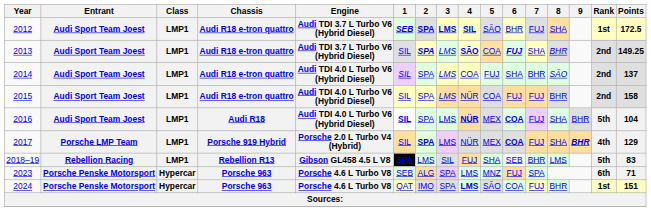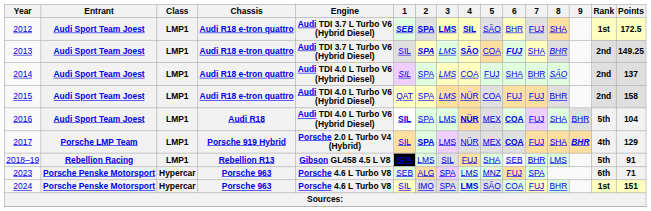2015 | 1: SIL -> QAT
2018–19 | Points: 83 -> 91
2024 | 1: QAT -> SIL
